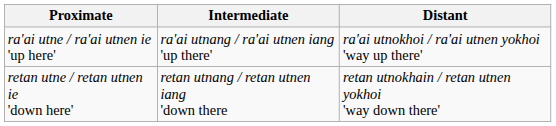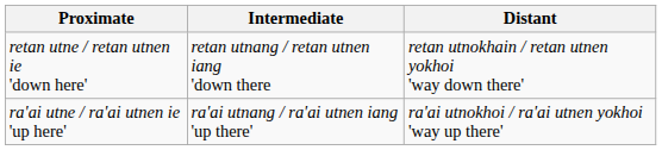rows swapped: ra'ai utne / ra'ai utnen ie 'up here' <-> retan utne / retan utnen ie 'down here'
